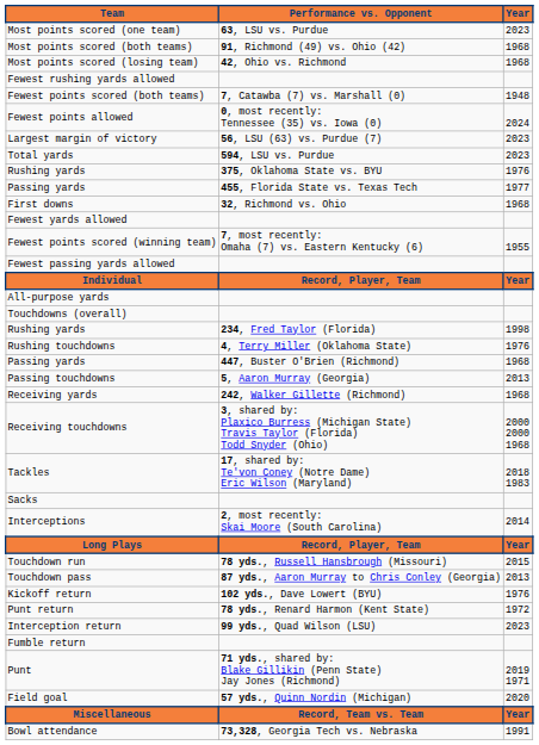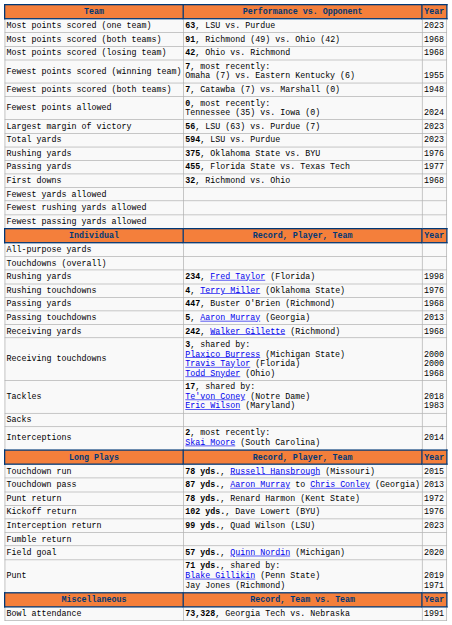rows swapped: Fewest points scored (winning team) <-> Fewest rushing yards allowed
rows swapped: Kickoff return <-> Punt return
rows swapped: Punt <-> Field goal
